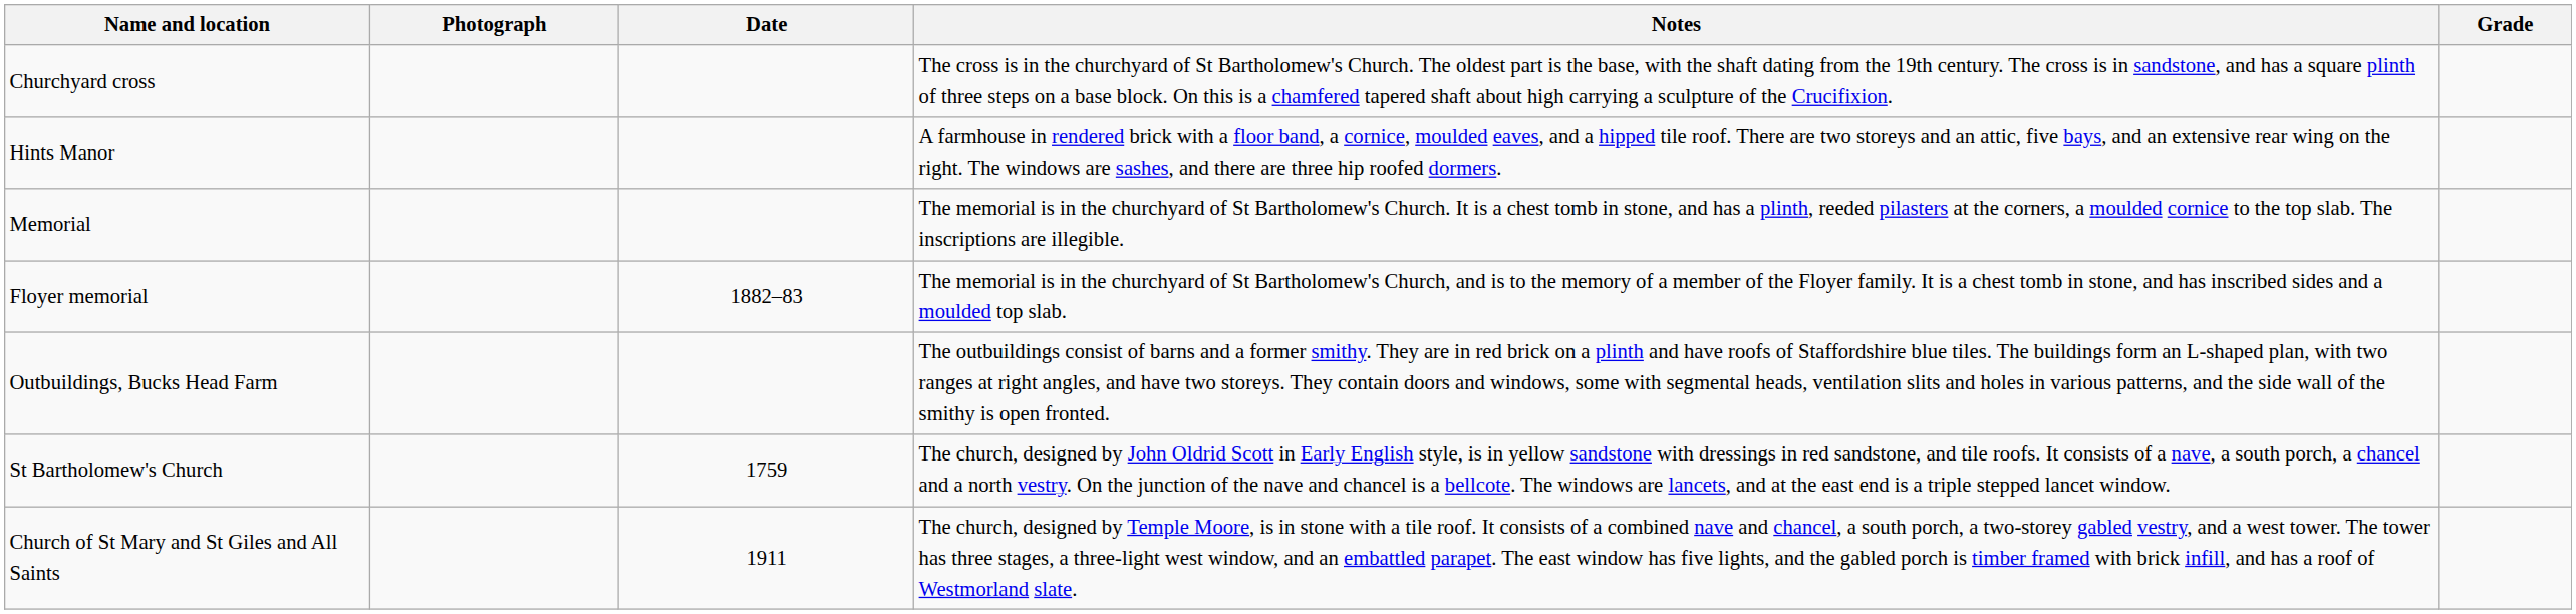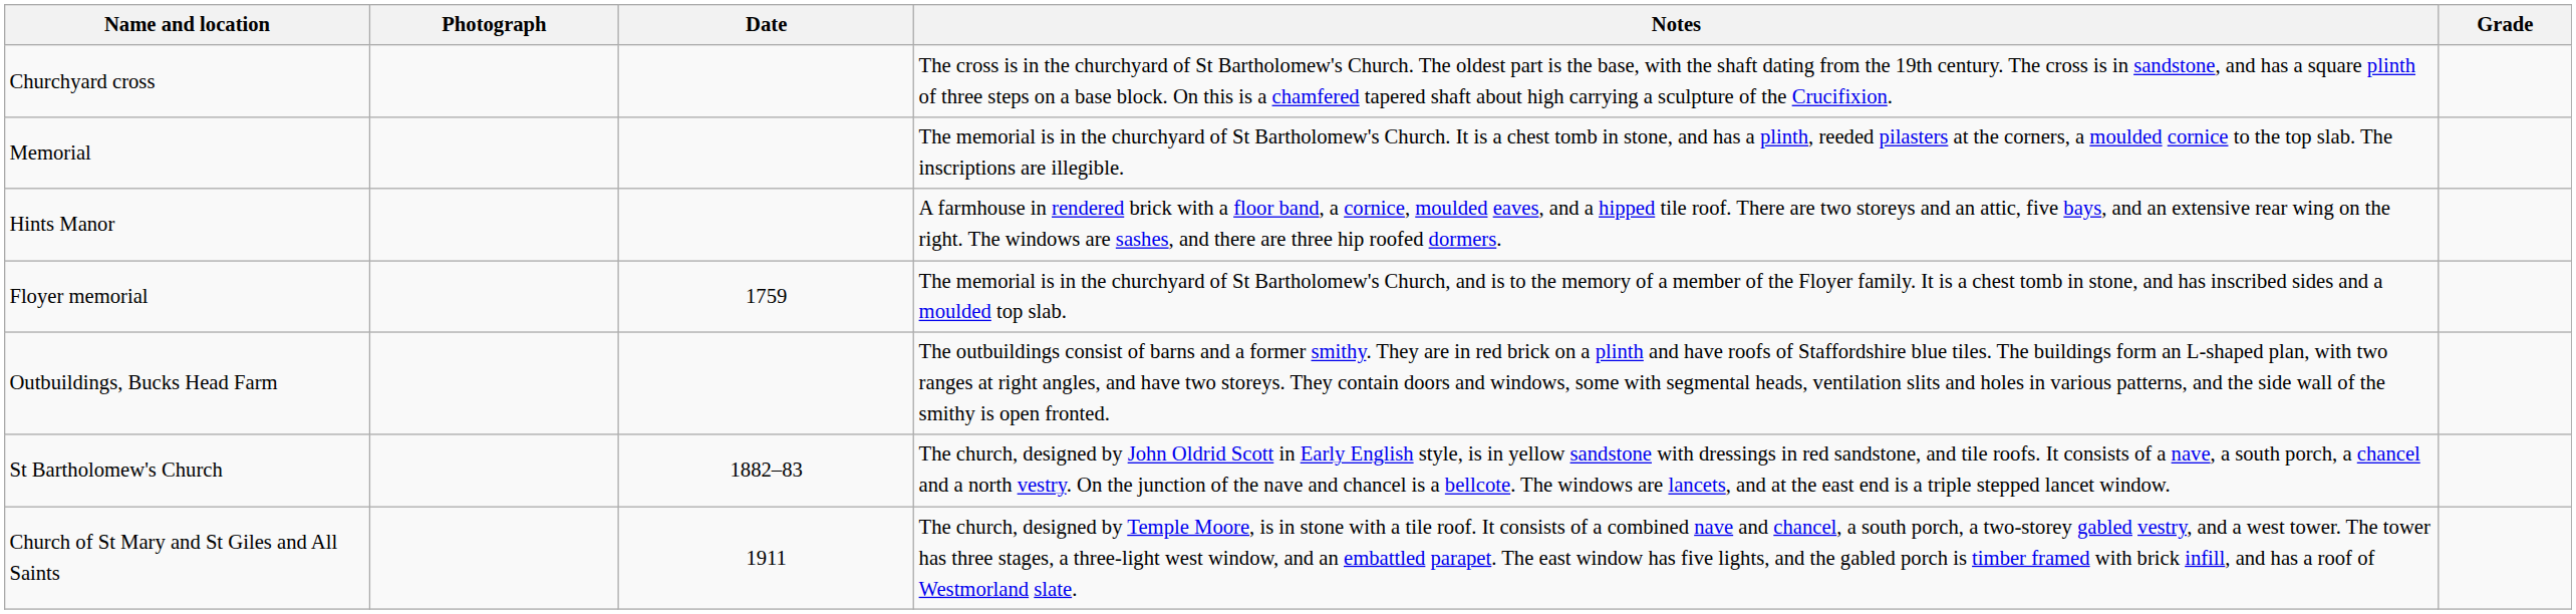rows swapped: Memorial <-> Hints Manor
Floyer memorial | Date: 1882–83 -> 1759
St Bartholomew's Church | Date: 1759 -> 1882–83
